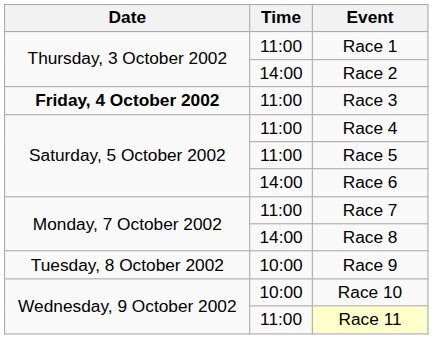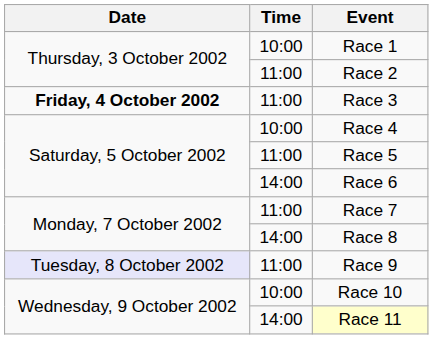Race 1 | Time: 11:00 -> 10:00
Race 2 | Time: 14:00 -> 11:00
Race 4 | Time: 11:00 -> 10:00
Race 9 | Date: no background -> lavender background
Race 9 | Time: 10:00 -> 11:00
Race 11 | Time: 11:00 -> 14:00
